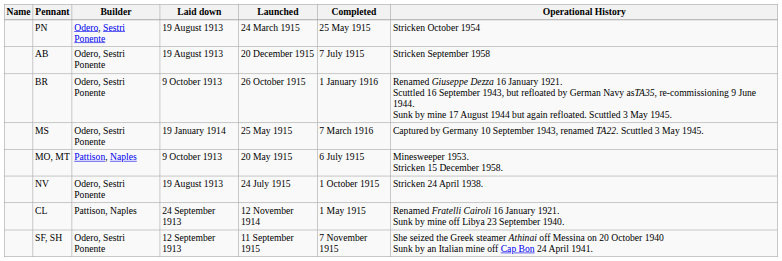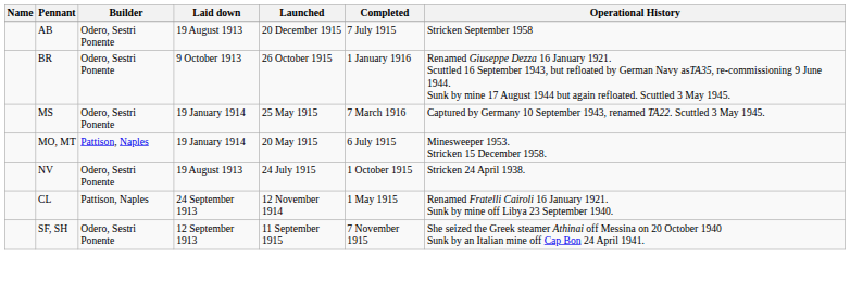- row: PN | Odero, Sestri Ponente | 19 August 1913 | 24 March 1915 | 25 May 1915 | Stricken October 1954
MO, MT | Laid down: 9 October 1913 -> 19 January 1914
